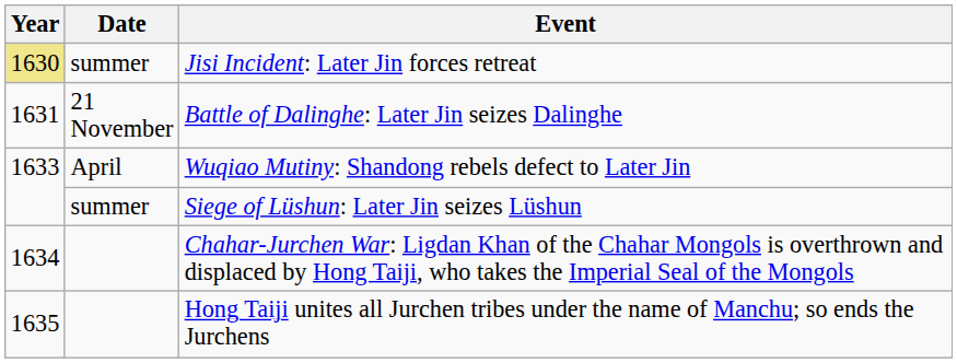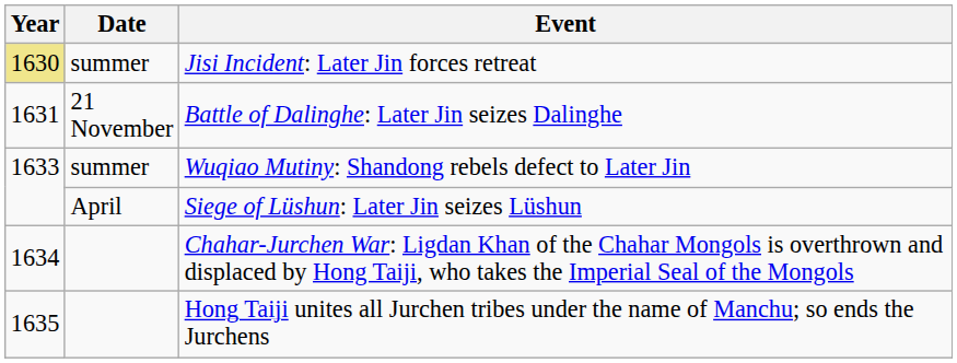Wuqiao Mutiny: Shandong rebels defect to Later Jin | Date: April -> summer
Siege of Lüshun: Later Jin seizes Lüshun | Date: summer -> April
